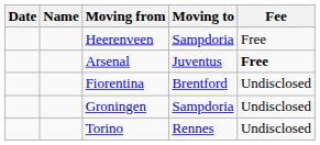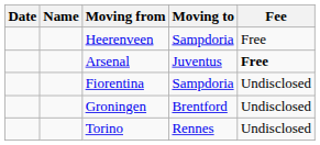Fiorentina | Moving to: Brentford -> Sampdoria
Groningen | Moving to: Sampdoria -> Brentford
